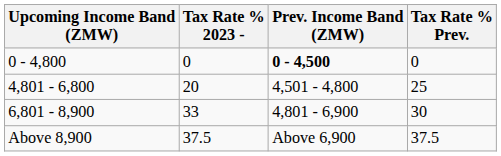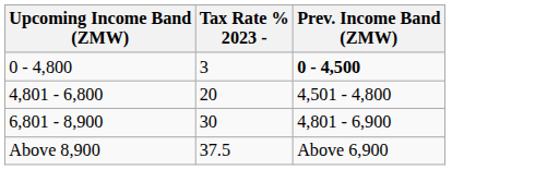- column: Tax Rate % Prev. | 0 | 25 | 30 | 37.5
0 - 4,800 | Tax Rate % 2023 -: 0 -> 3
6,801 - 8,900 | Tax Rate % 2023 -: 33 -> 30
